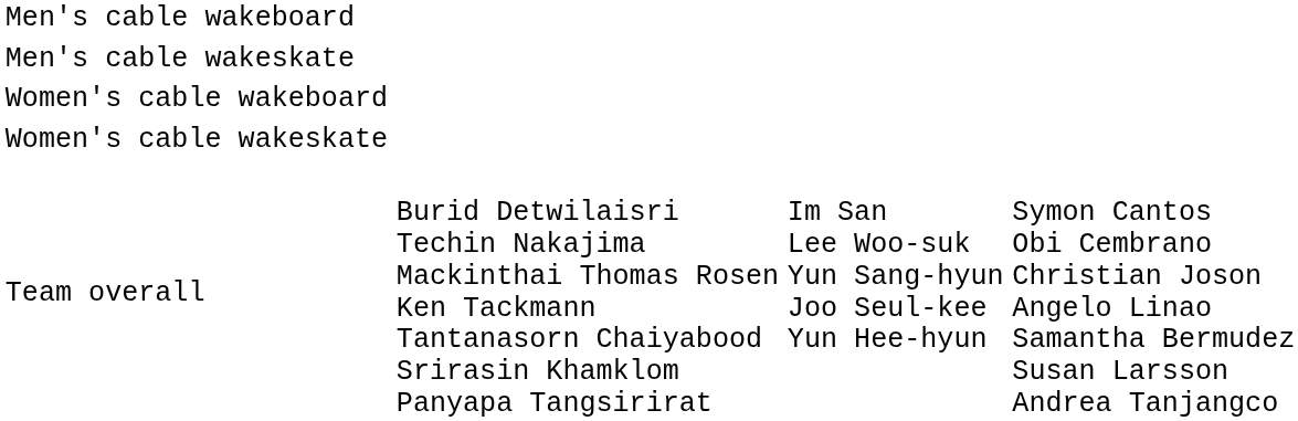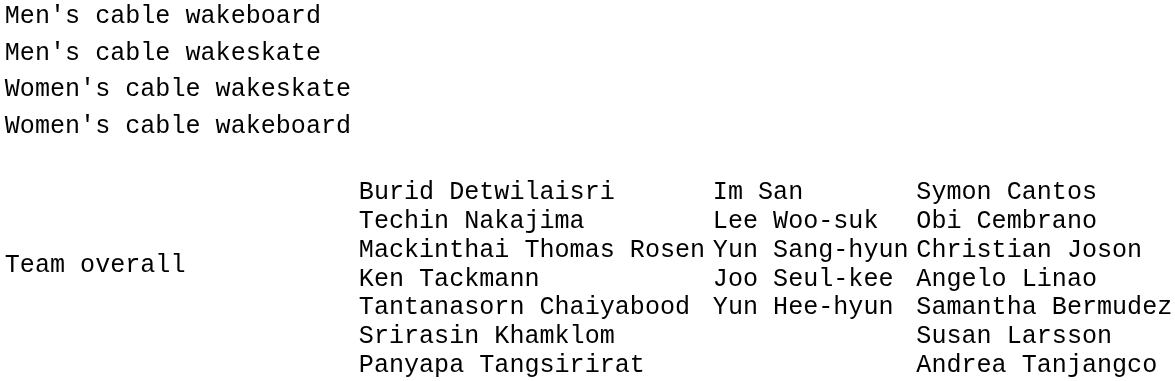rows swapped: Women's cable wakeboard <-> Women's cable wakeskate
